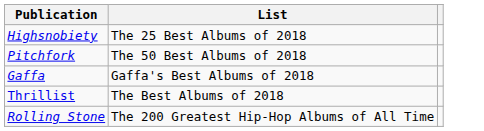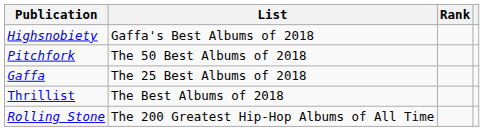+ column: Rank
Highsnobiety | List: The 25 Best Albums of 2018 -> Gaffa's Best Albums of 2018
Gaffa | List: Gaffa's Best Albums of 2018 -> The 25 Best Albums of 2018
